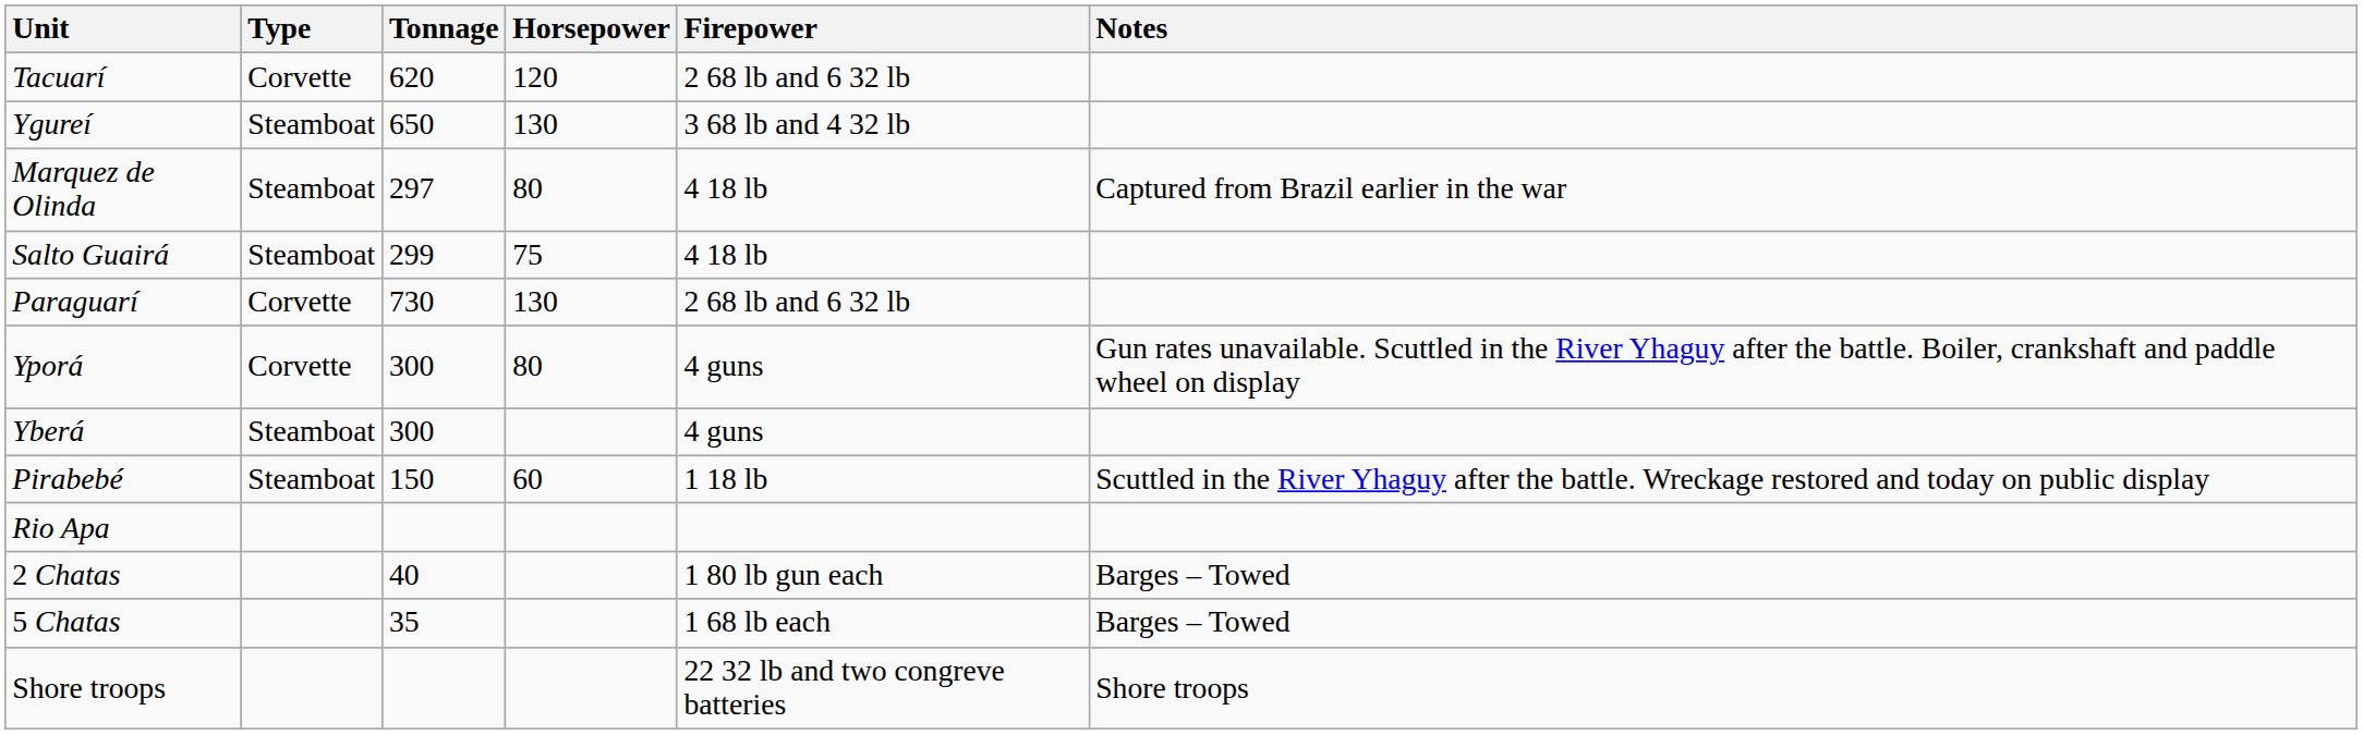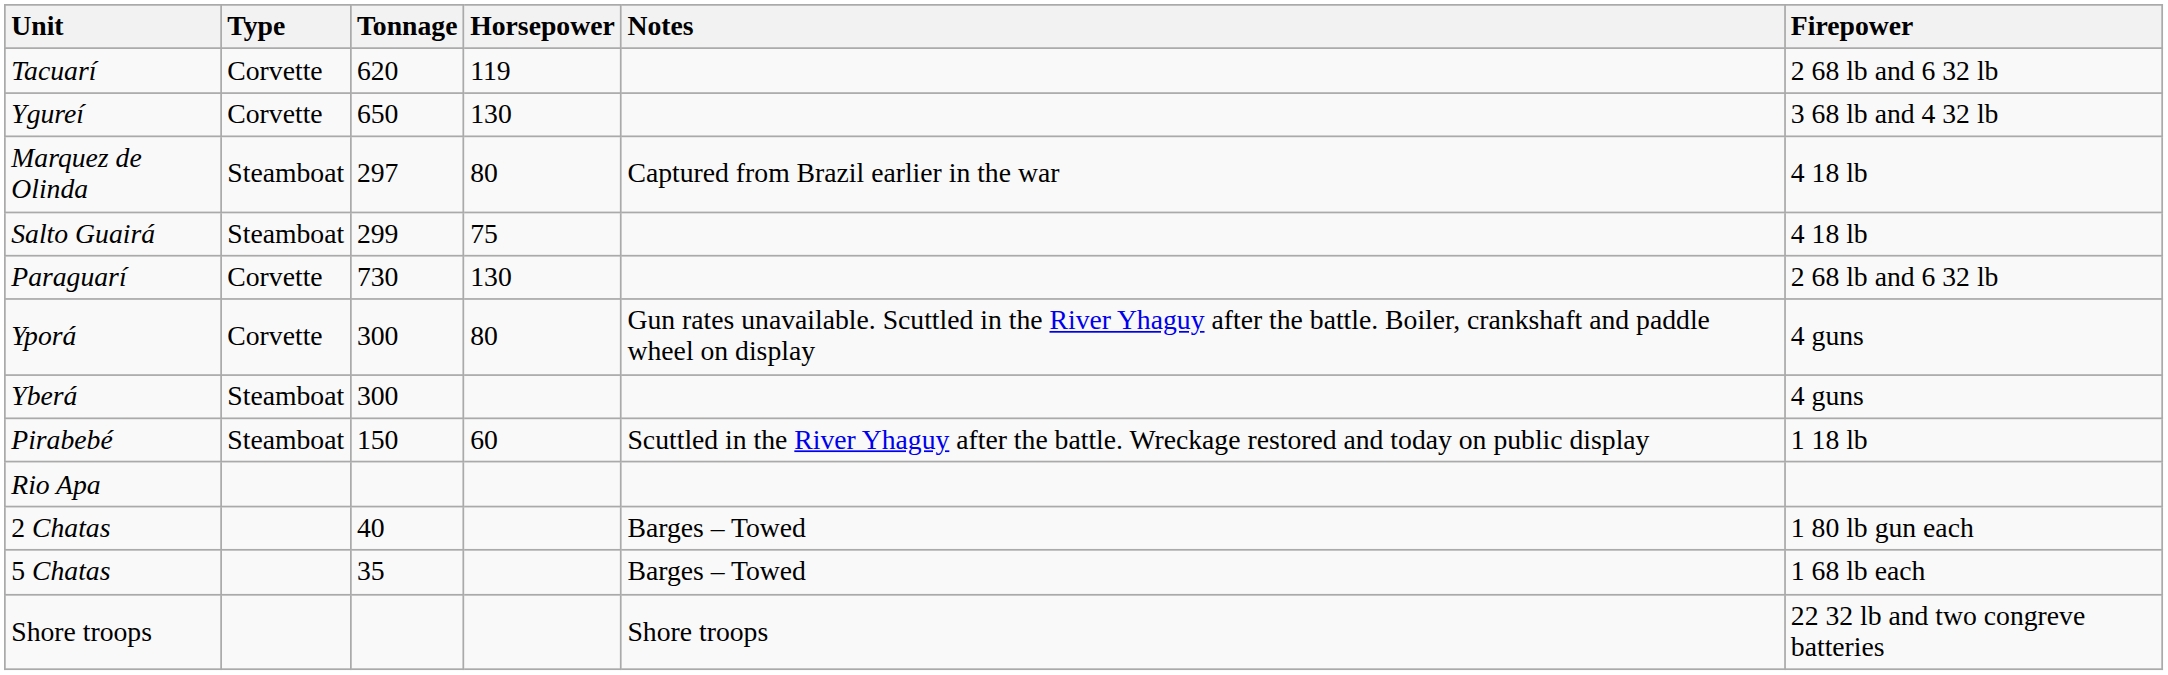columns swapped: Firepower <-> Notes
Tacuarí | Horsepower: 120 -> 119
Ygureí | Type: Steamboat -> Corvette
